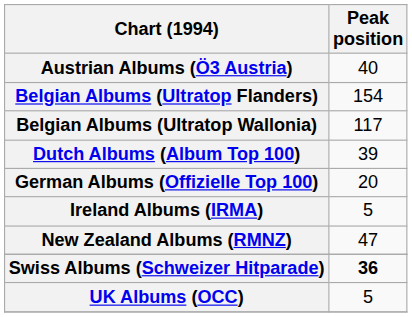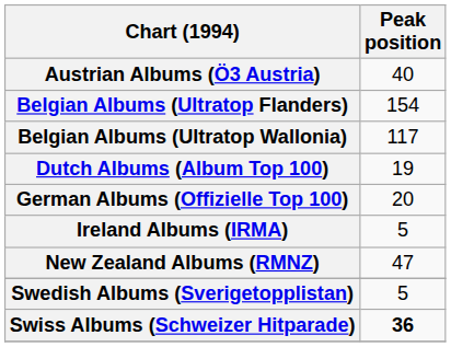Dutch Albums (Album Top 100) | Peak position: 39 -> 19
+ row: Swedish Albums (Sverigetopplistan) | 5
- row: UK Albums (OCC) | 5
